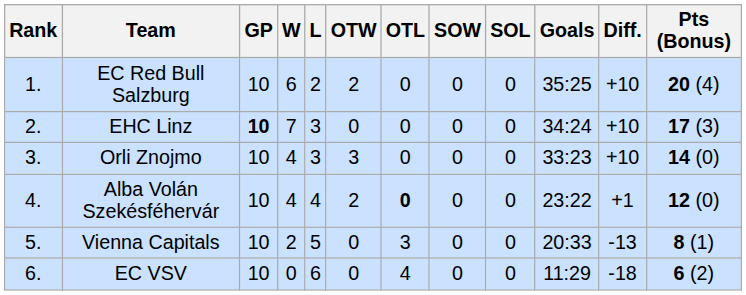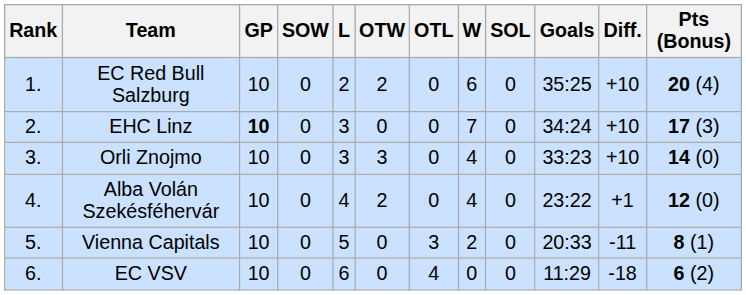columns swapped: W <-> SOW
Alba Volán Szekésféhervár | OTL: bold -> normal
Vienna Capitals | Diff.: -13 -> -11
